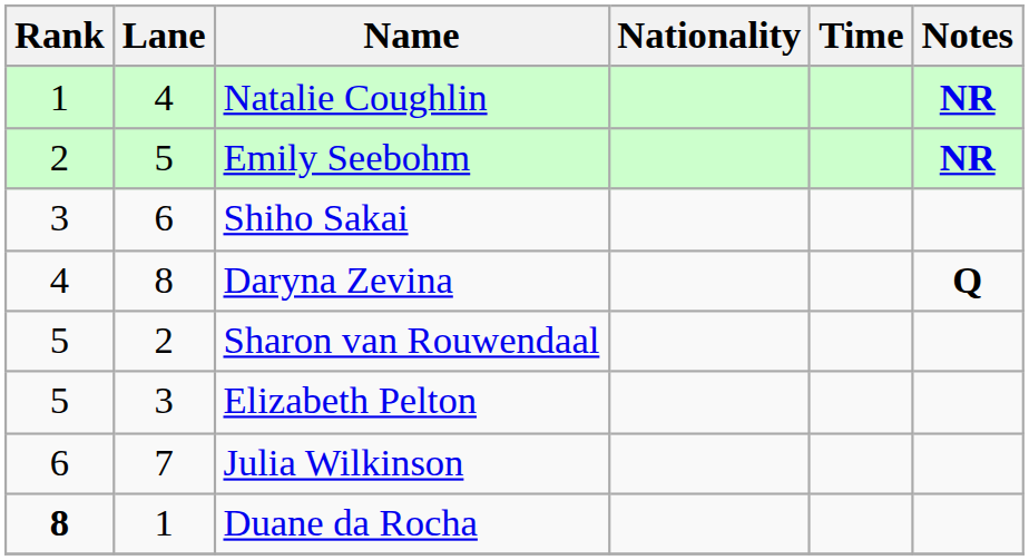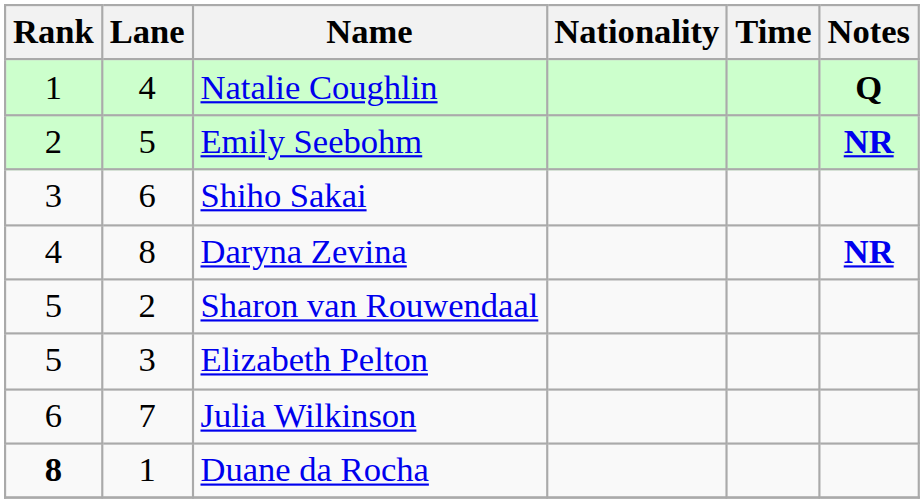Natalie Coughlin | Notes: NR -> Q
Daryna Zevina | Notes: Q -> NR
